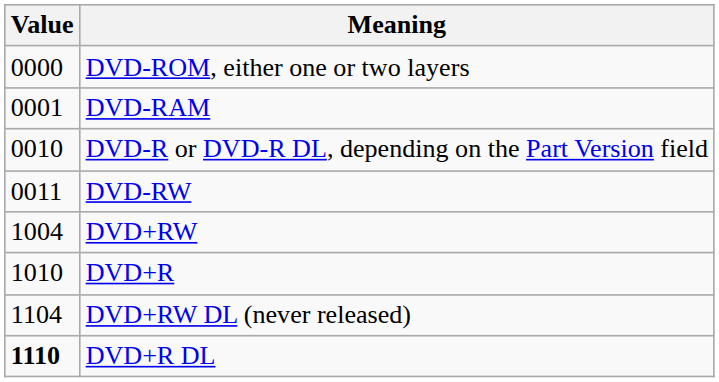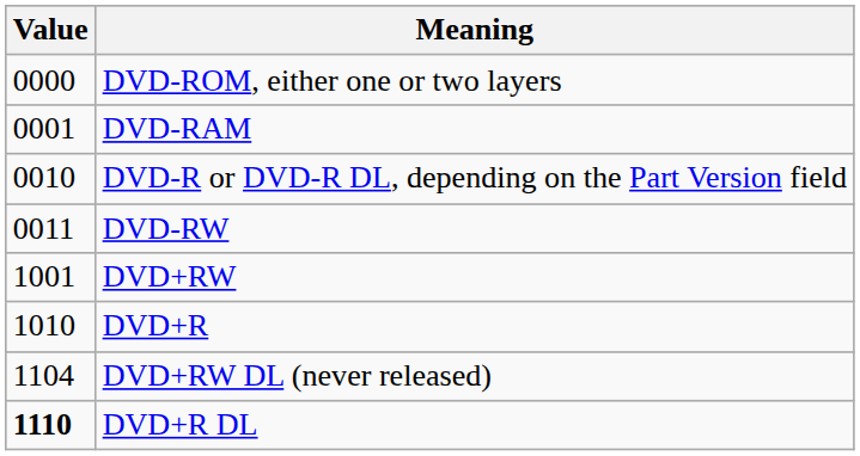DVD+RW | Value: 1004 -> 1001
